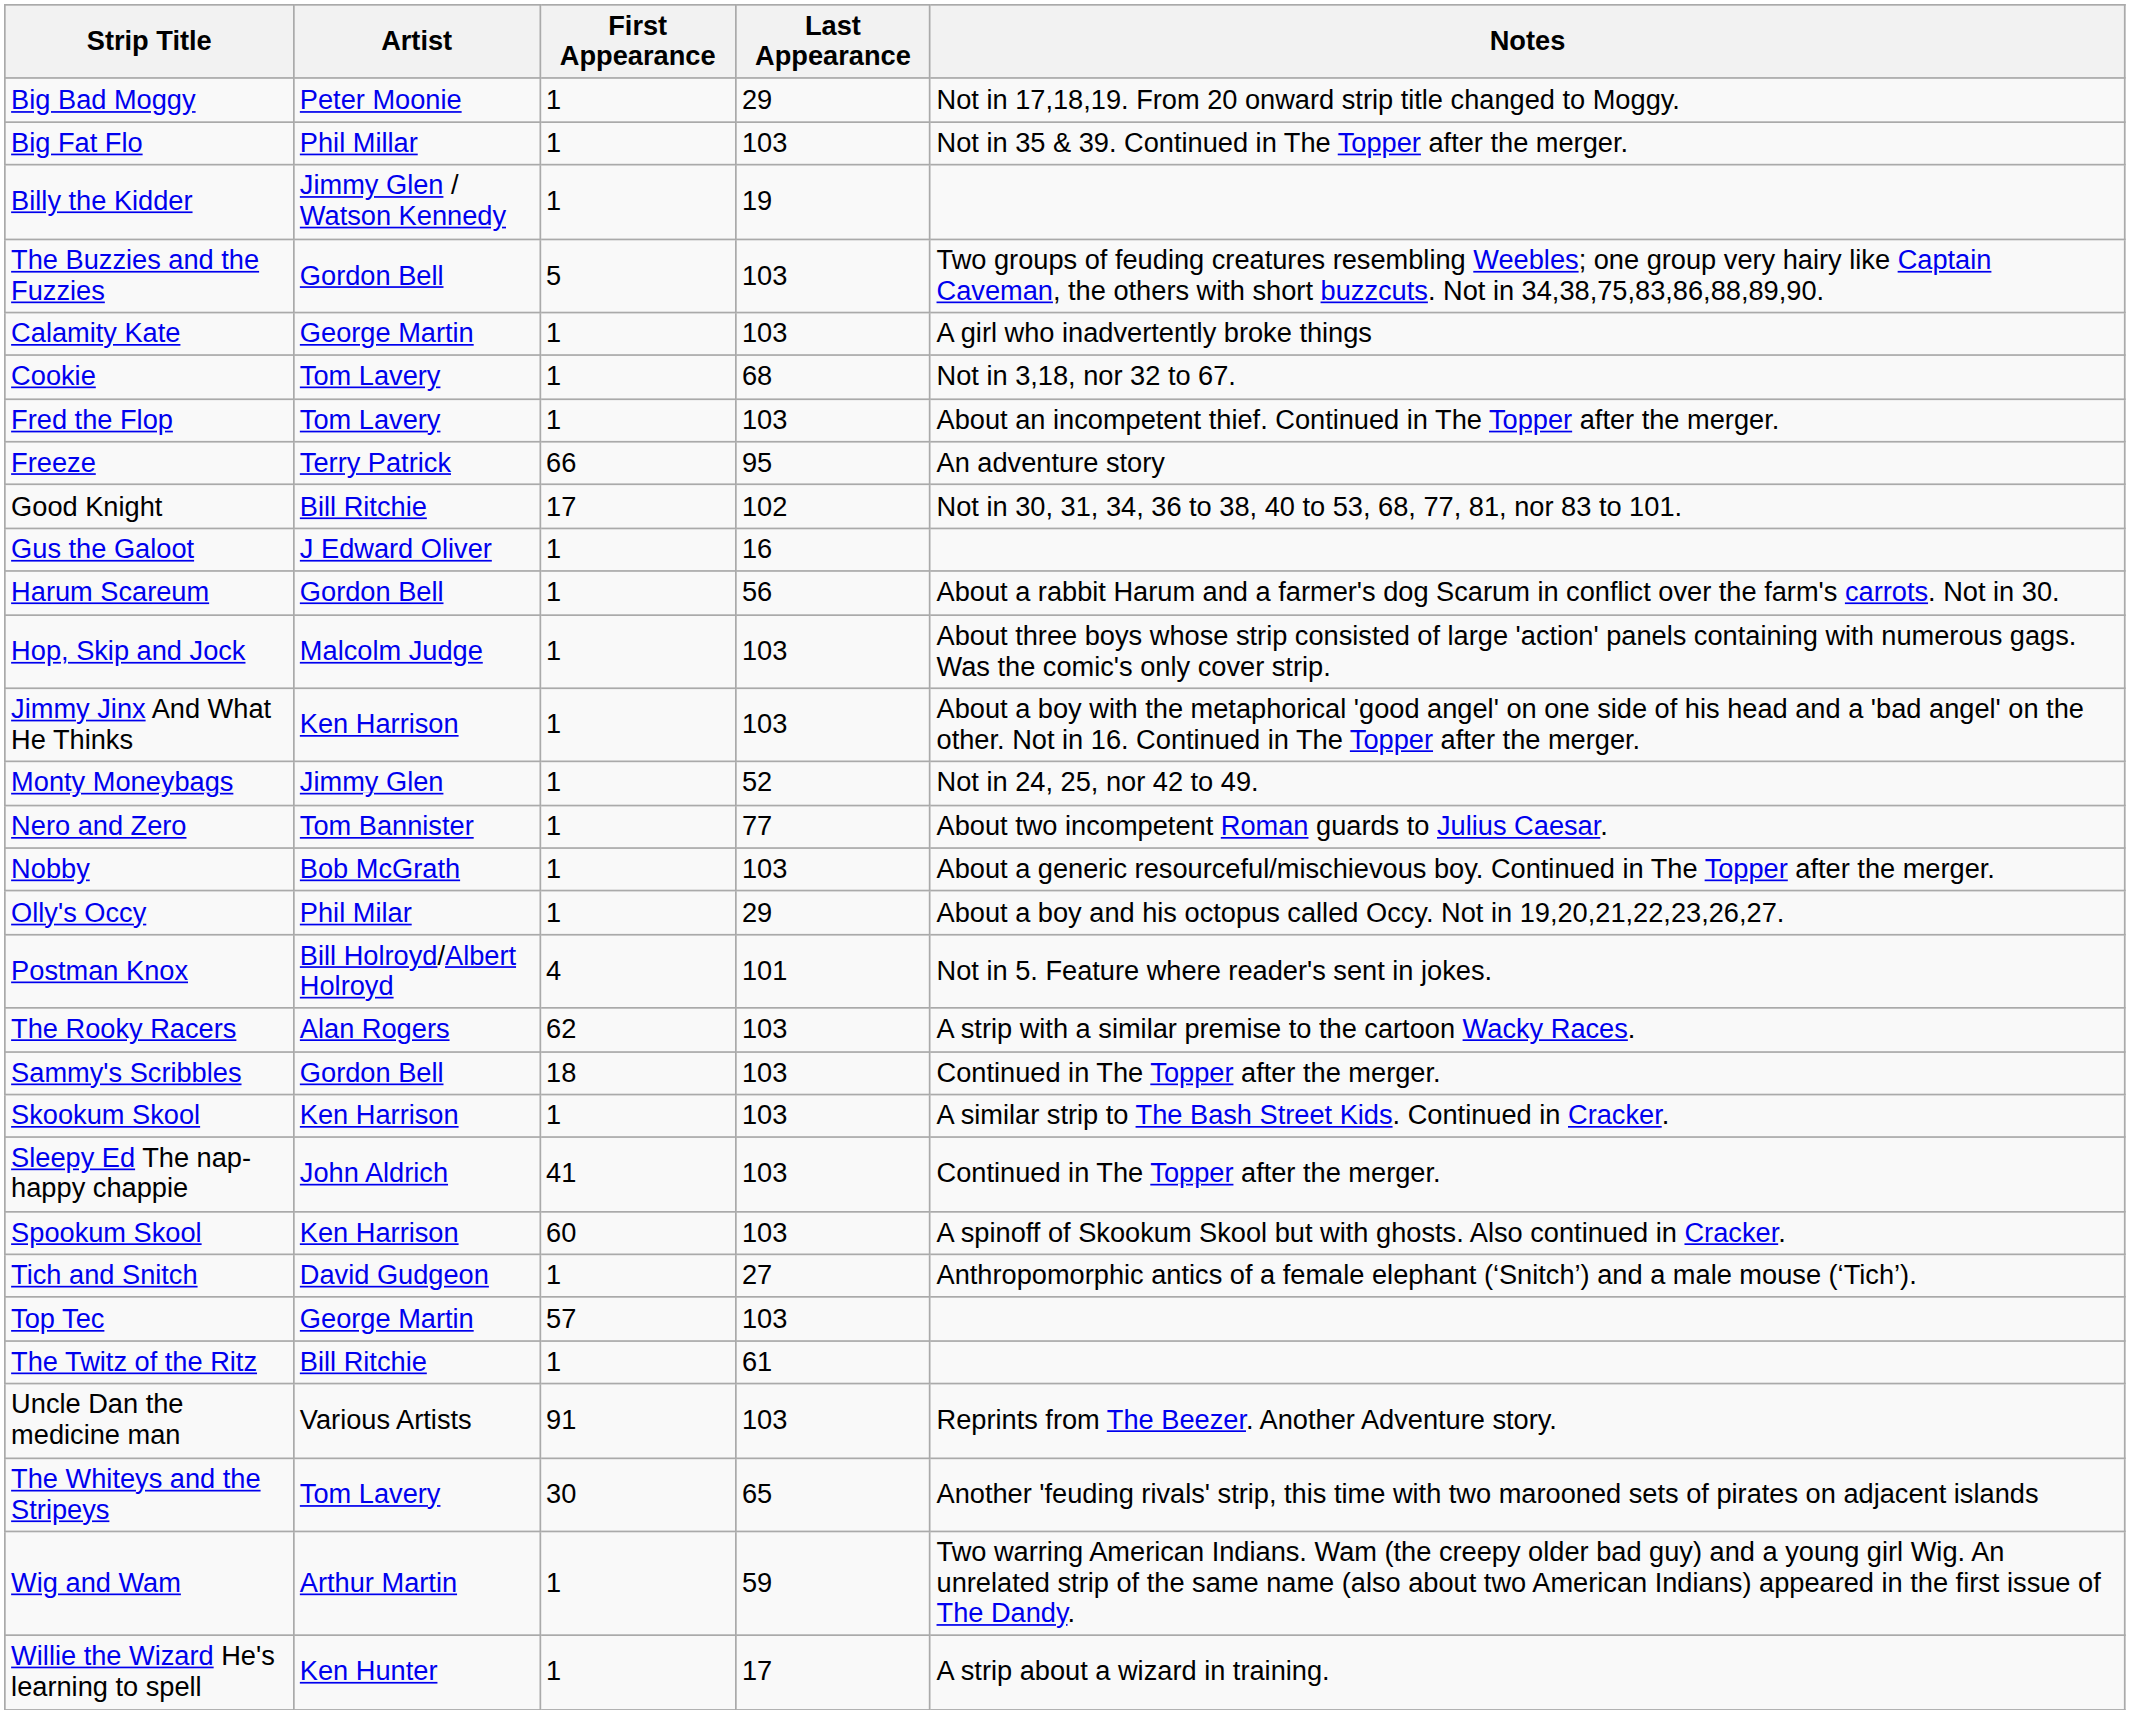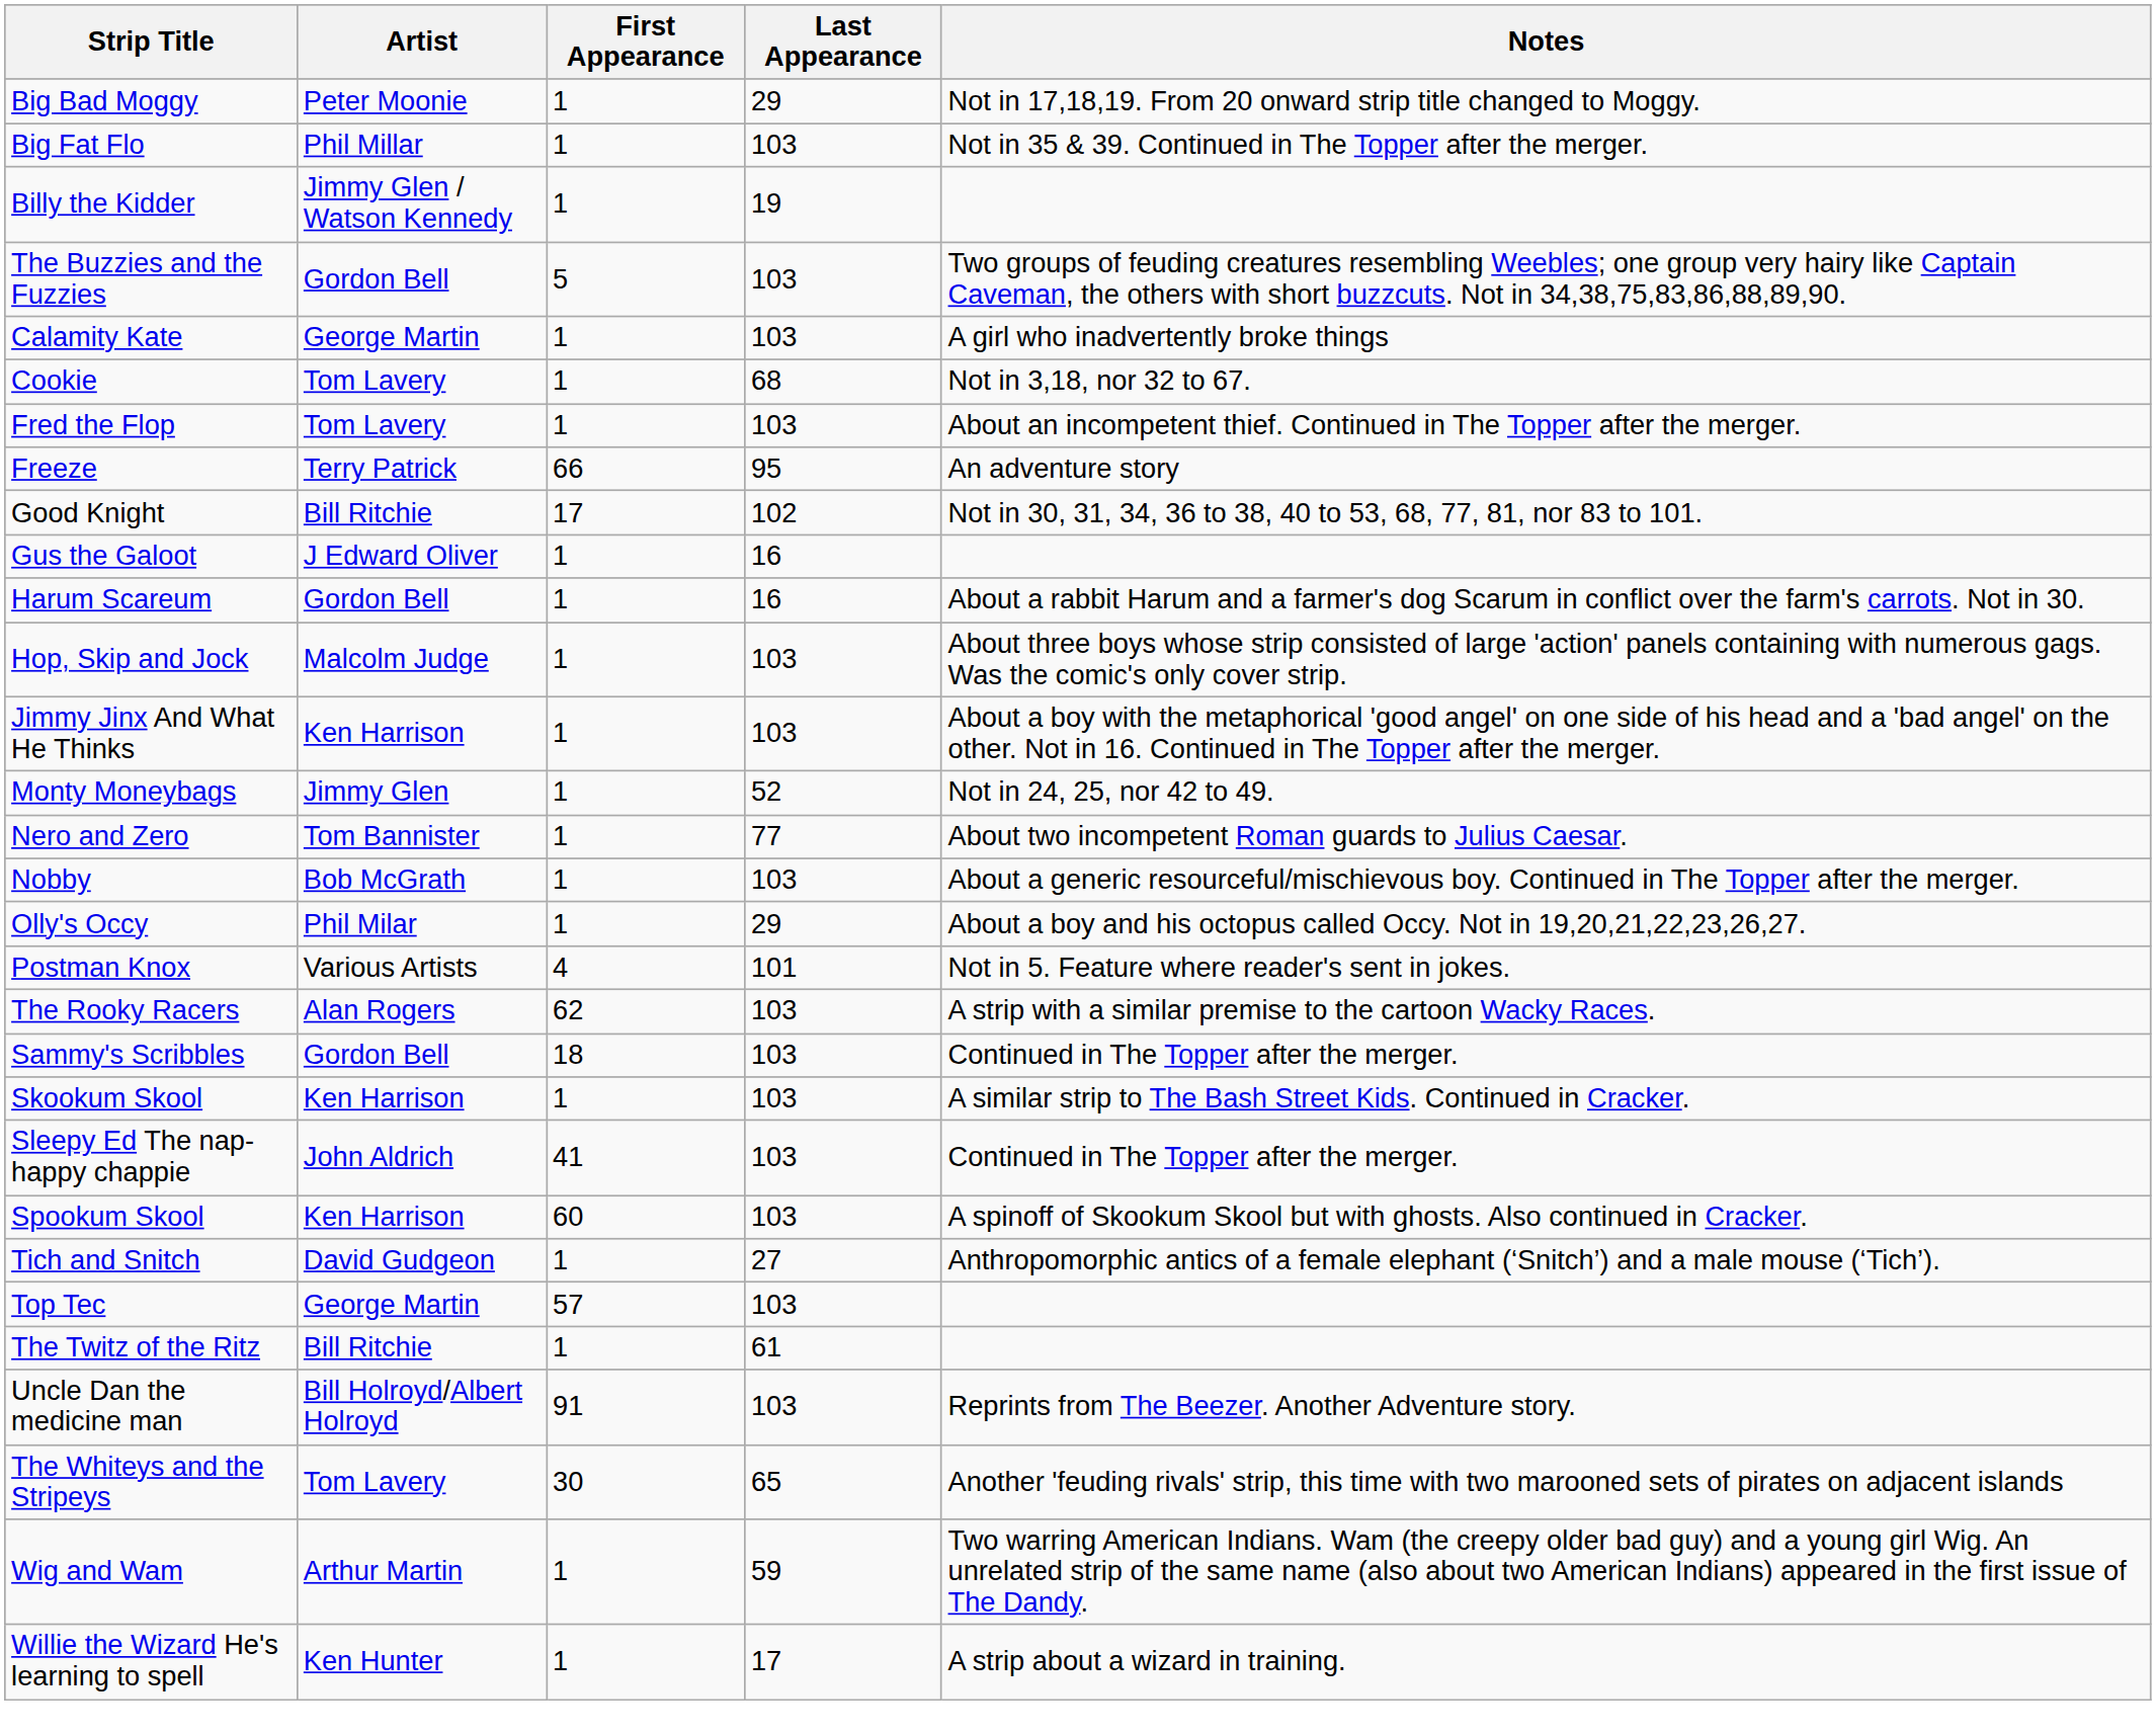Harum Scareum | Last Appearance: 56 -> 16
Postman Knox | Artist: Bill Holroyd/Albert Holroyd -> Various Artists
Uncle Dan the medicine man | Artist: Various Artists -> Bill Holroyd/Albert Holroyd
